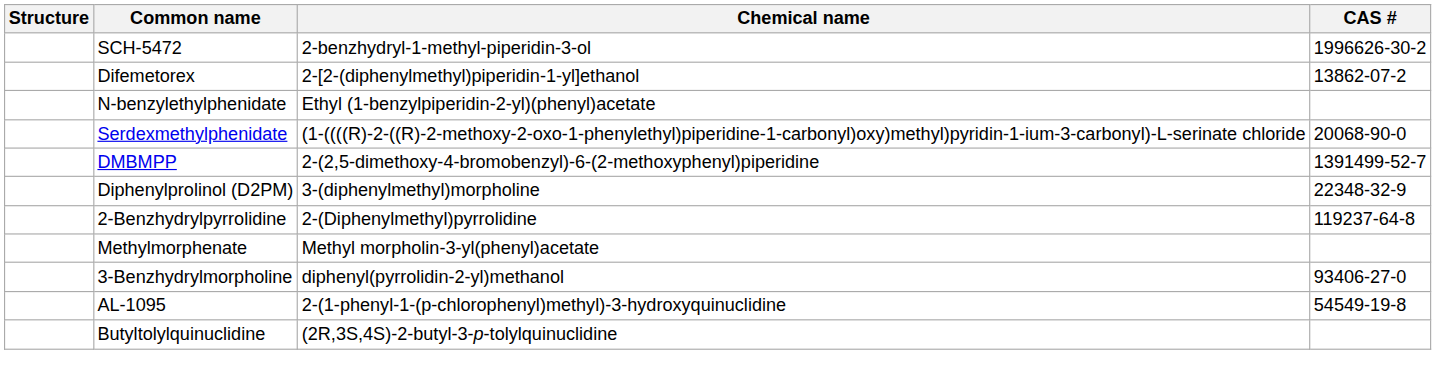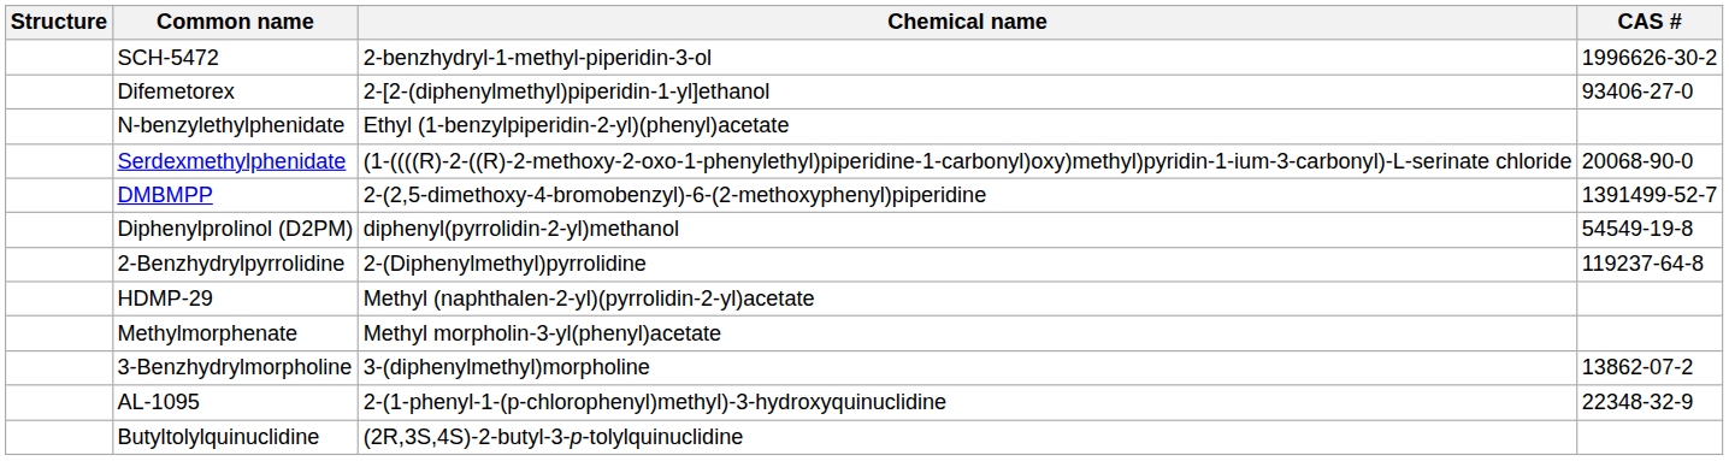Difemetorex | CAS #: 13862-07-2 -> 93406-27-0
Diphenylprolinol (D2PM) | Chemical name: 3-(diphenylmethyl)morpholine -> diphenyl(pyrrolidin-2-yl)methanol
Diphenylprolinol (D2PM) | CAS #: 22348-32-9 -> 54549-19-8
+ row: HDMP-29 | Methyl (naphthalen-2-yl)(pyrrolidin-2-yl)acetate
3-Benzhydrylmorpholine | Chemical name: diphenyl(pyrrolidin-2-yl)methanol -> 3-(diphenylmethyl)morpholine
3-Benzhydrylmorpholine | CAS #: 93406-27-0 -> 13862-07-2
AL-1095 | CAS #: 54549-19-8 -> 22348-32-9
